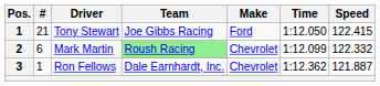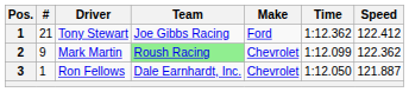Tony Stewart | Time: 1:12.050 -> 1:12.362
Tony Stewart | Speed: 122.415 -> 122.412
Mark Martin | #: 6 -> 9
Mark Martin | Speed: 122.332 -> 122.362
Ron Fellows | Time: 1:12.362 -> 1:12.050
